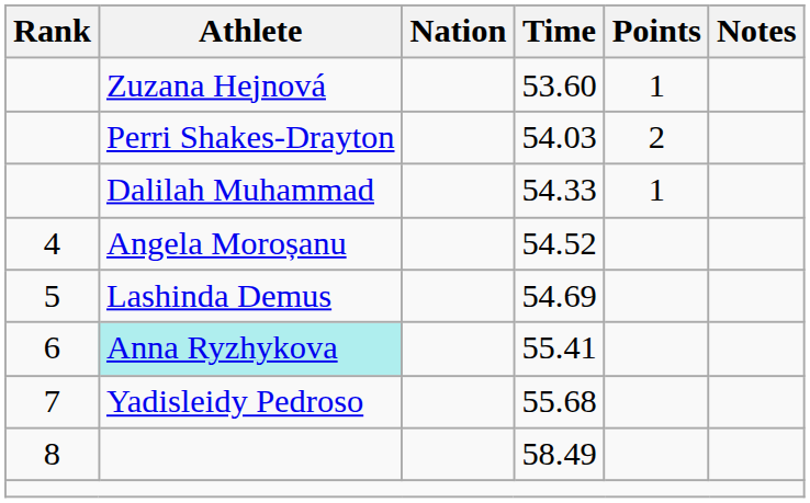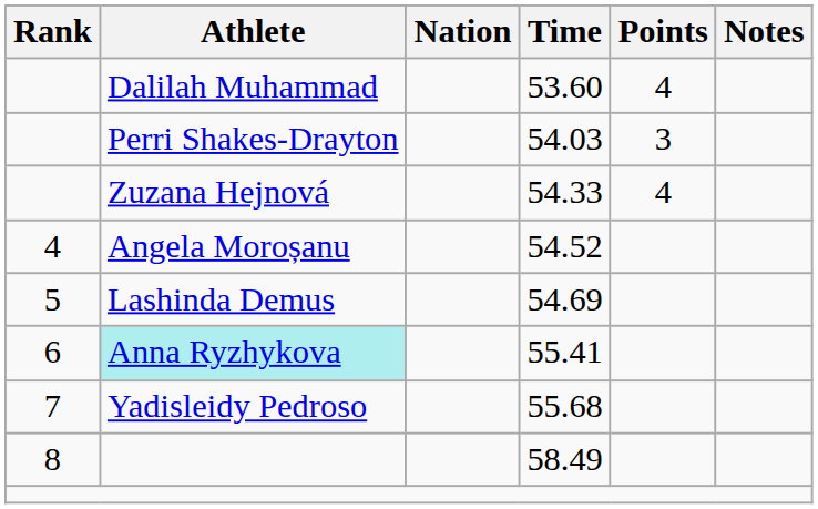53.60 | Athlete: Zuzana Hejnová -> Dalilah Muhammad
53.60 | Points: 1 -> 4
54.03 | Points: 2 -> 3
54.33 | Athlete: Dalilah Muhammad -> Zuzana Hejnová
54.33 | Points: 1 -> 4
